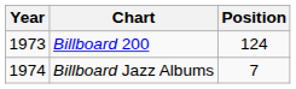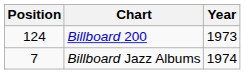columns swapped: Year <-> Position
